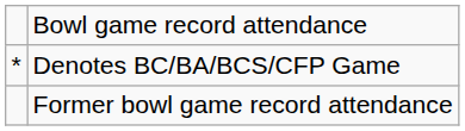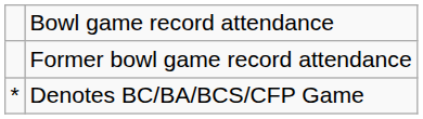rows swapped: Former bowl game record attendance <-> Denotes BC/BA/BCS/CFP Game
